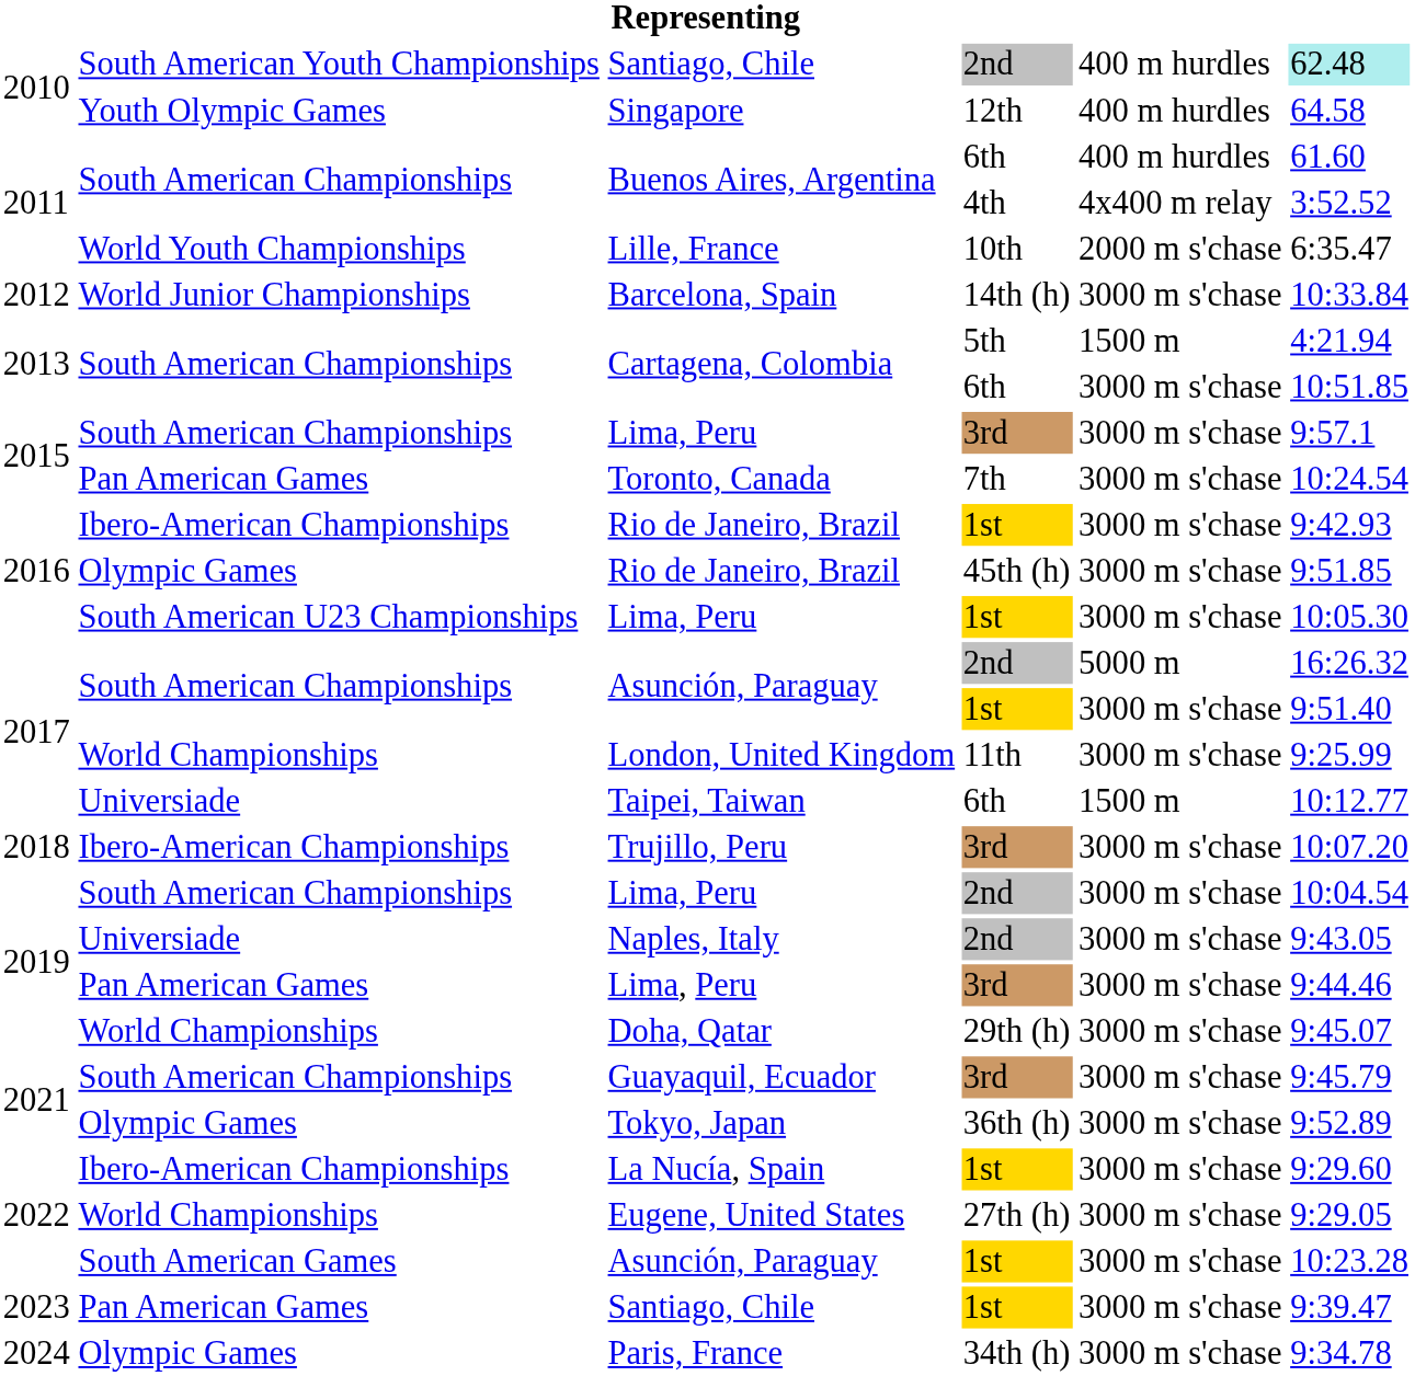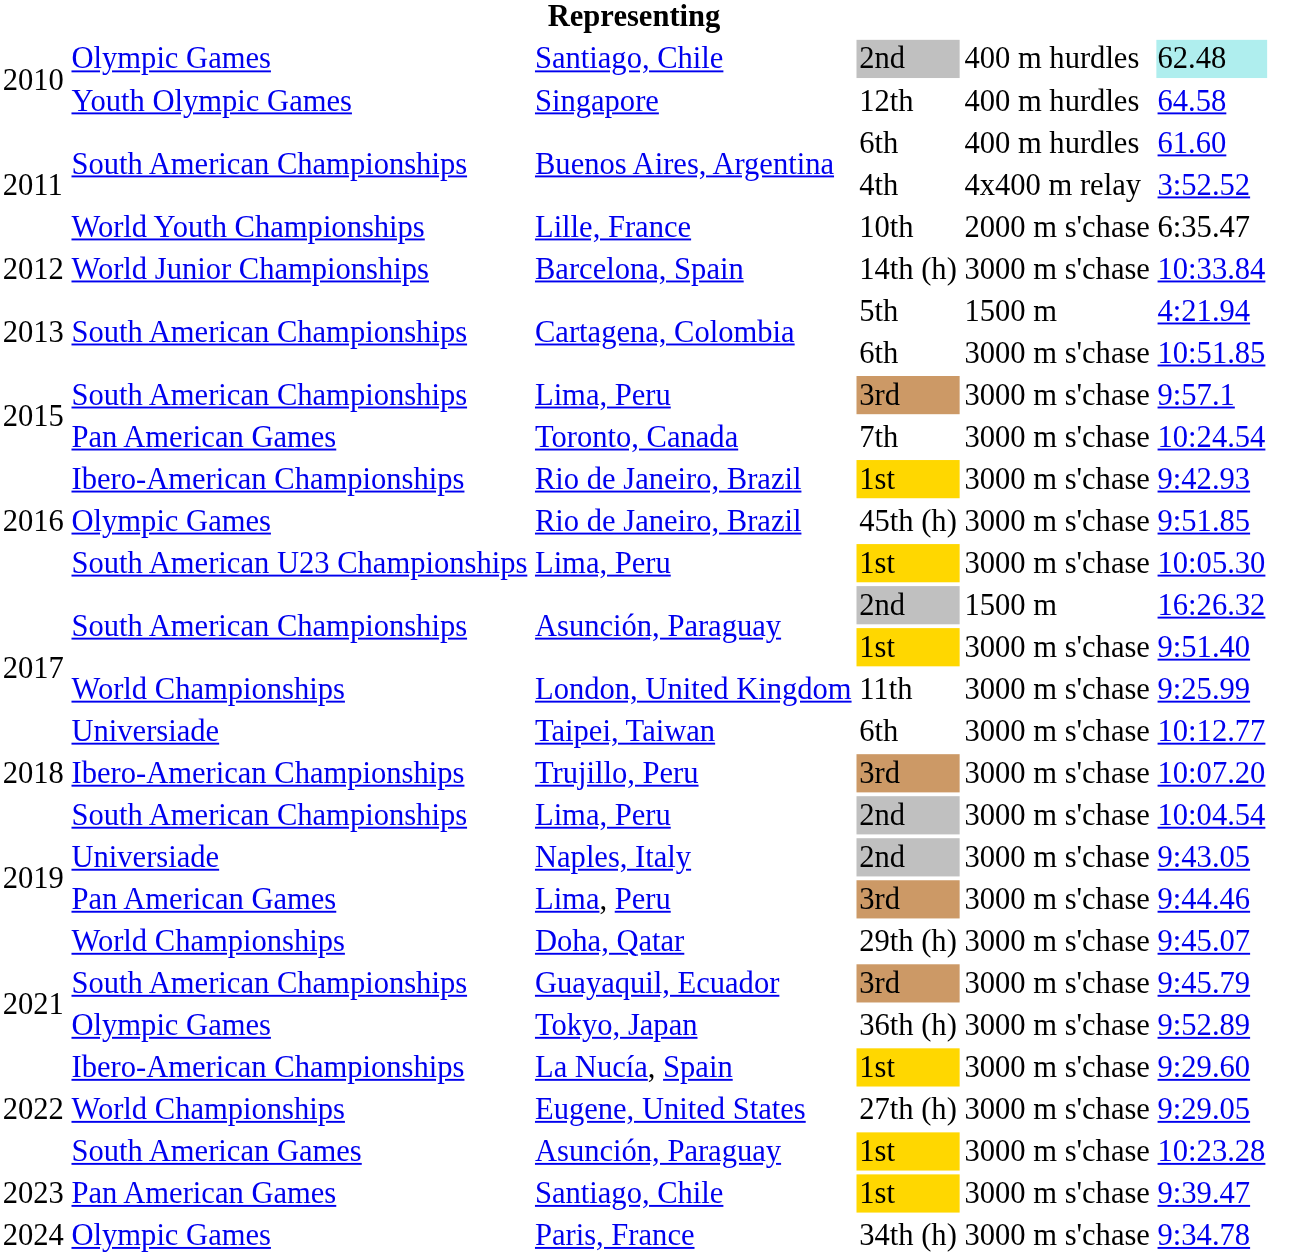Santiago, Chile / 2nd | column 2: South American Youth Championships -> Olympic Games
Asunción, Paraguay / 2nd | column 5: 5000 m -> 1500 m
Taipei, Taiwan | column 5: 1500 m -> 3000 m s'chase
